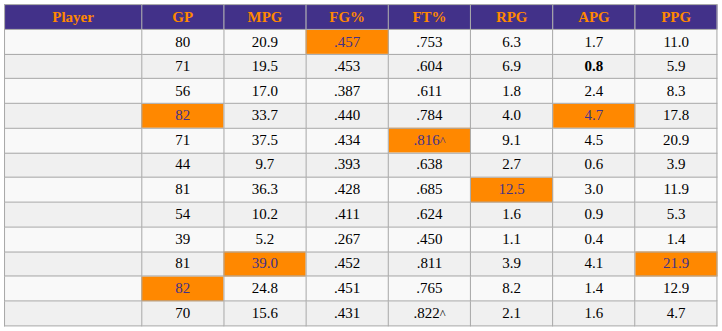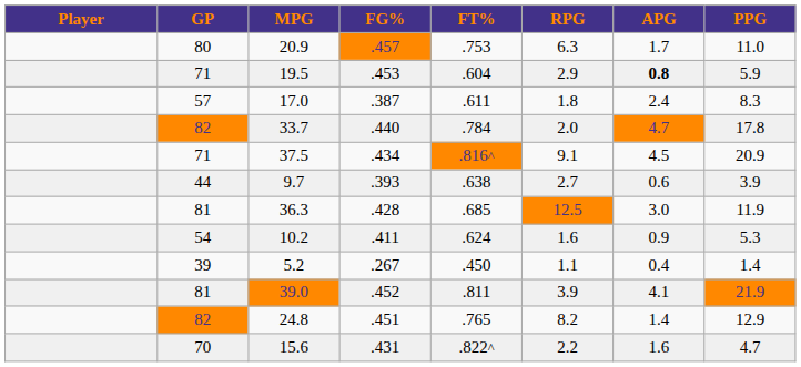19.5 | RPG: 6.9 -> 2.9
17.0 | GP: 56 -> 57
33.7 | RPG: 4.0 -> 2.0
15.6 | RPG: 2.1 -> 2.2
